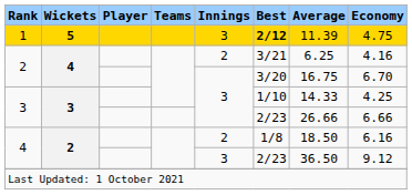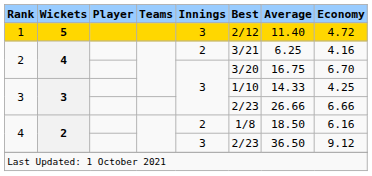1 | Best: bold -> normal
1 | Average: 11.39 -> 11.40
1 | Economy: 4.75 -> 4.72
